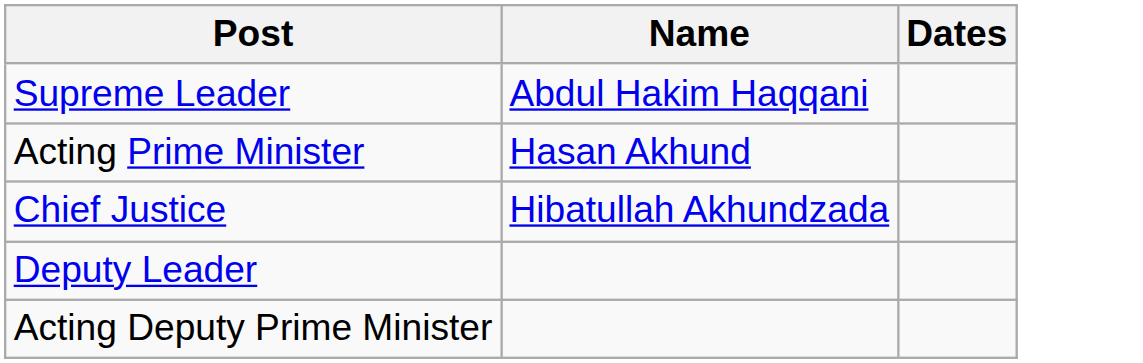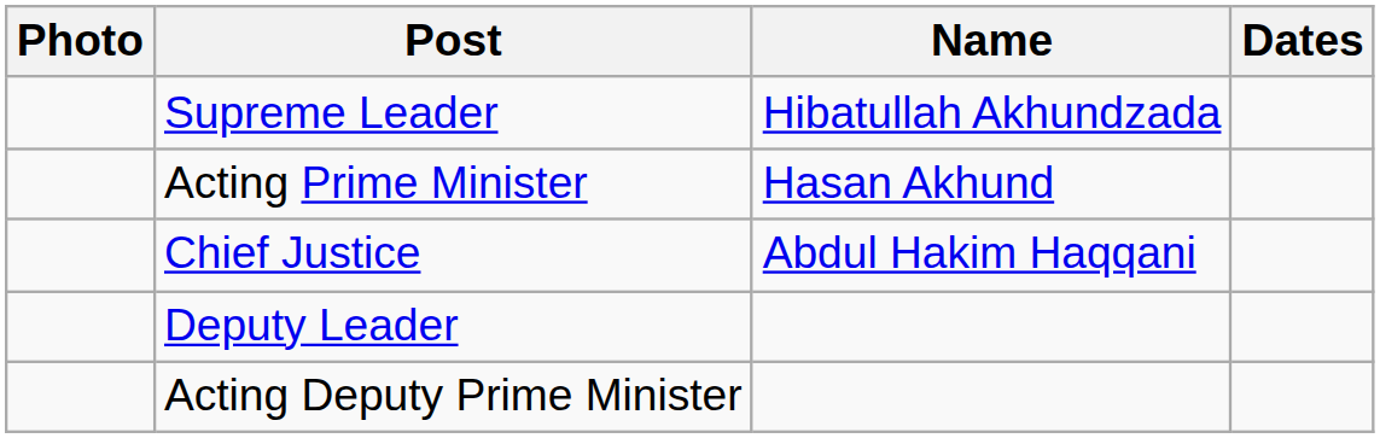+ column: Photo
Supreme Leader | Name: Abdul Hakim Haqqani -> Hibatullah Akhundzada
Chief Justice | Name: Hibatullah Akhundzada -> Abdul Hakim Haqqani
